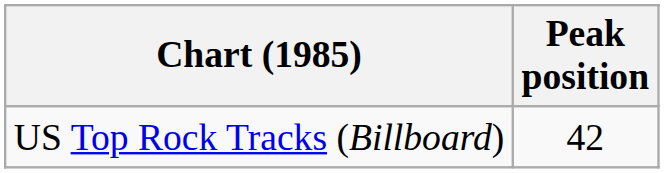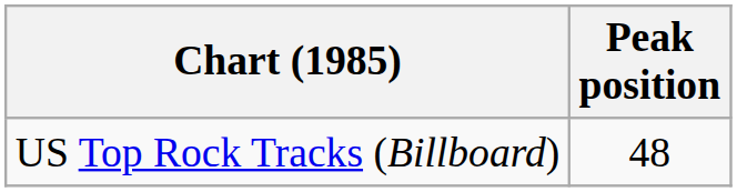US Top Rock Tracks (Billboard) | Peak position: 42 -> 48
